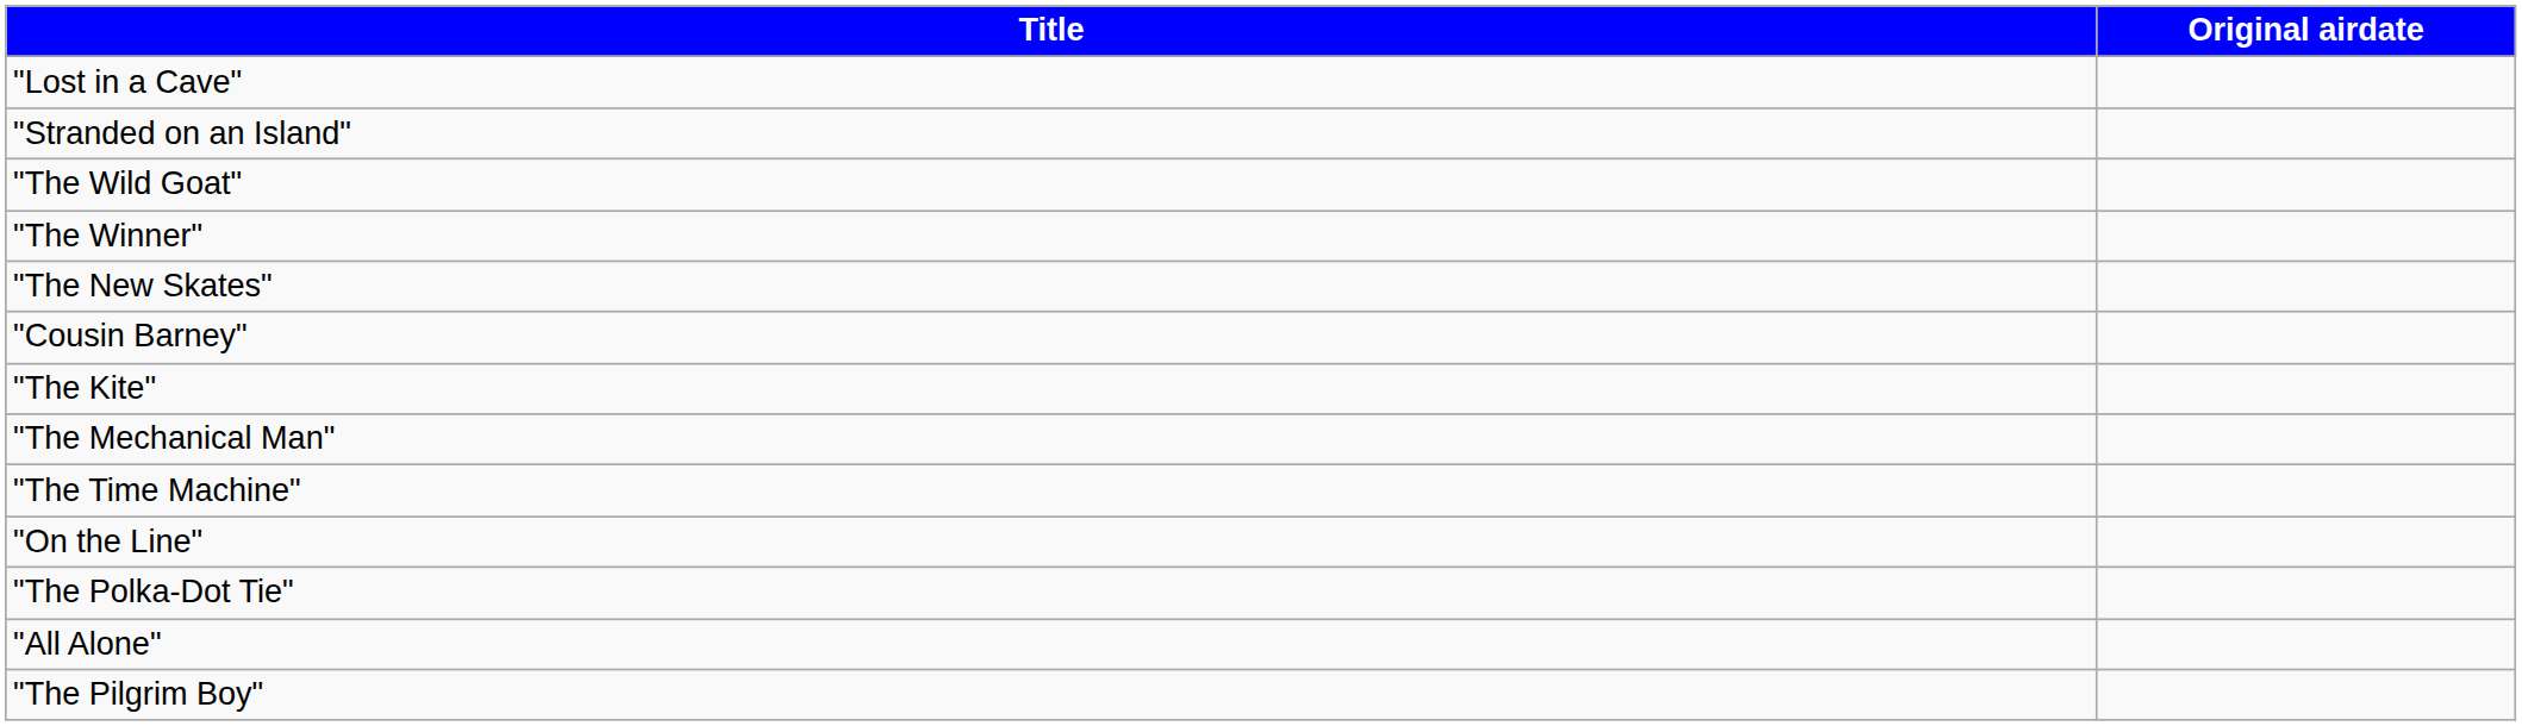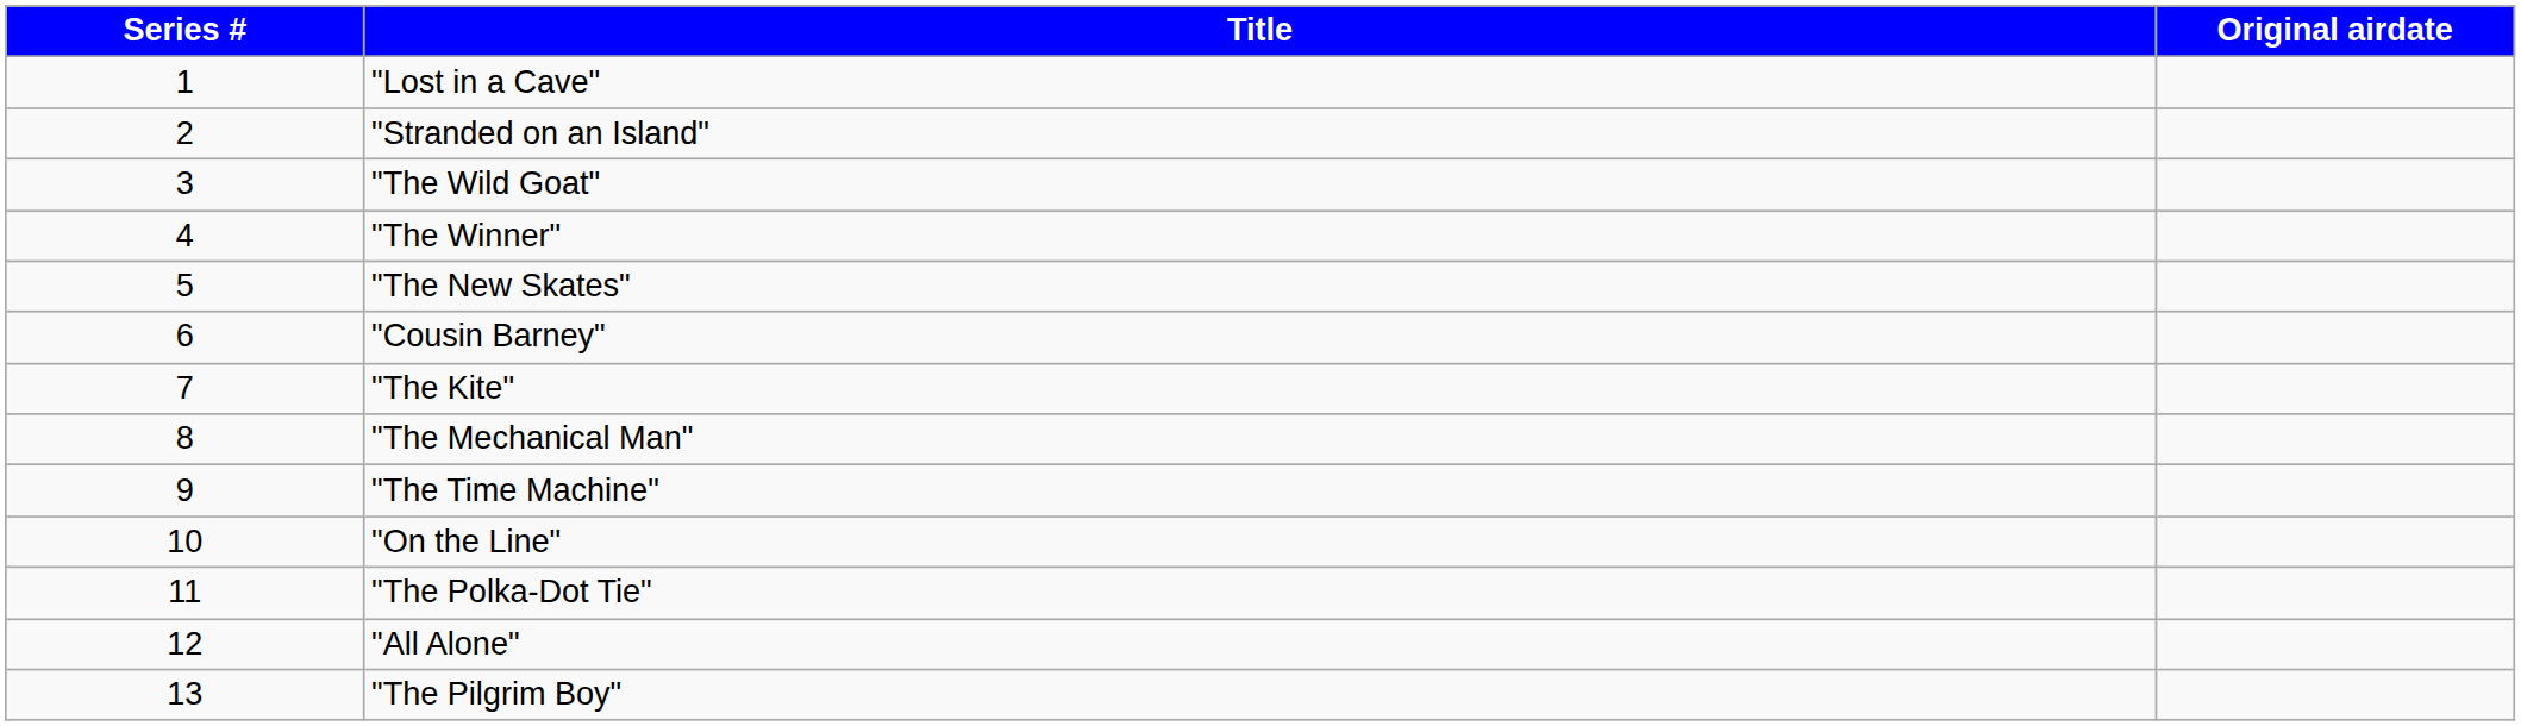+ column: Series # | 1 | 2 | 3 | 4 | 5 | 6 | 7 | 8 | 9 | 10 | 11 | 12 | 13
